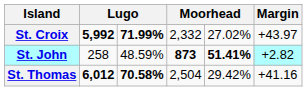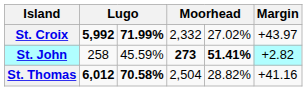St. John | column 3: 48.59% -> 45.59%
St. John | column 4: 873 -> 273
St. Thomas | column 5: 29.42% -> 28.82%
